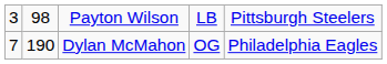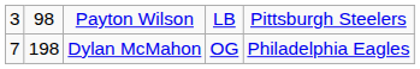Dylan McMahon | column 2: 190 -> 198
